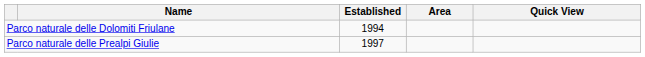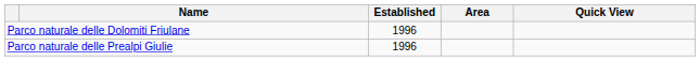Parco naturale delle Dolomiti Friulane | Established: 1994 -> 1996
Parco naturale delle Prealpi Giulie | Established: 1997 -> 1996
